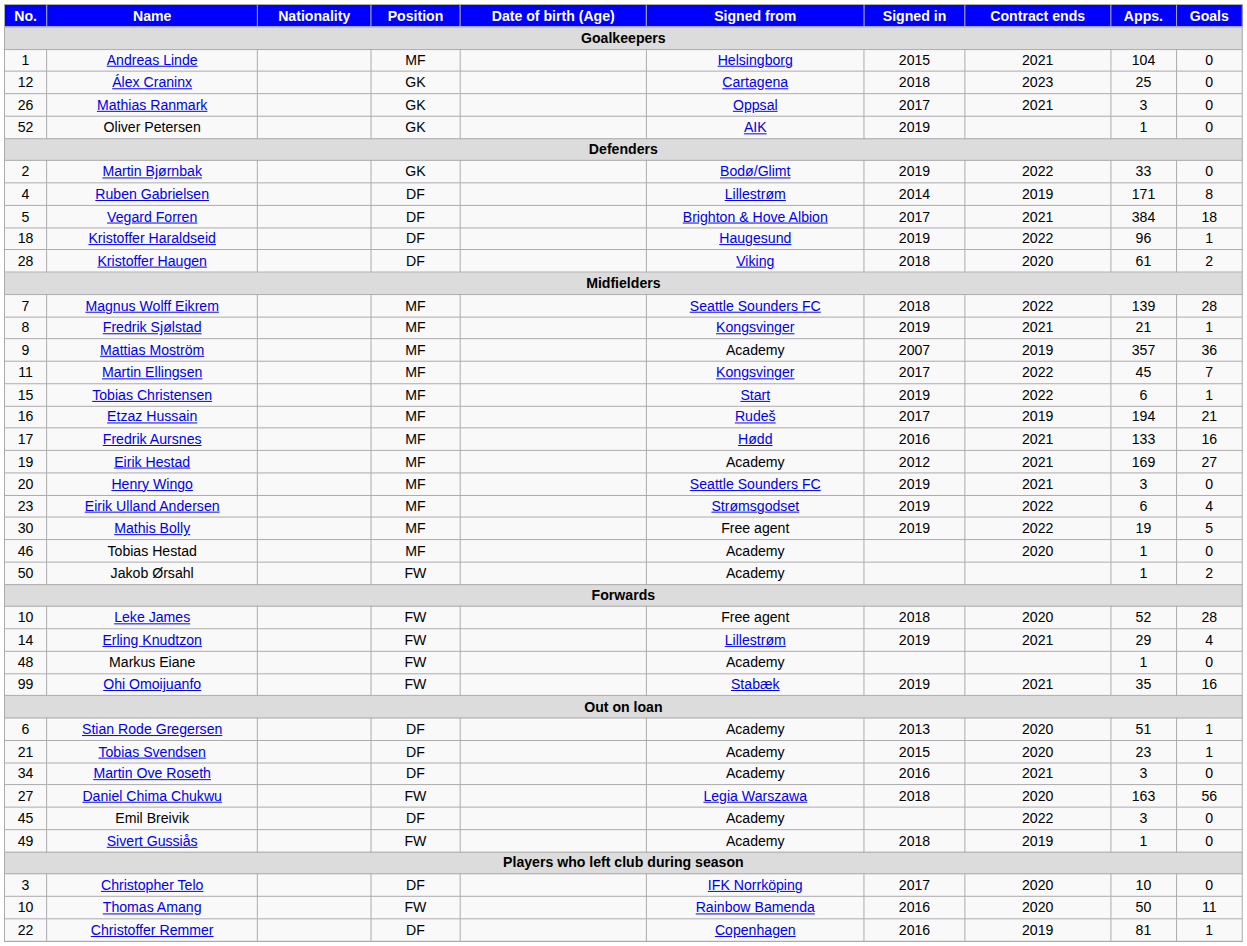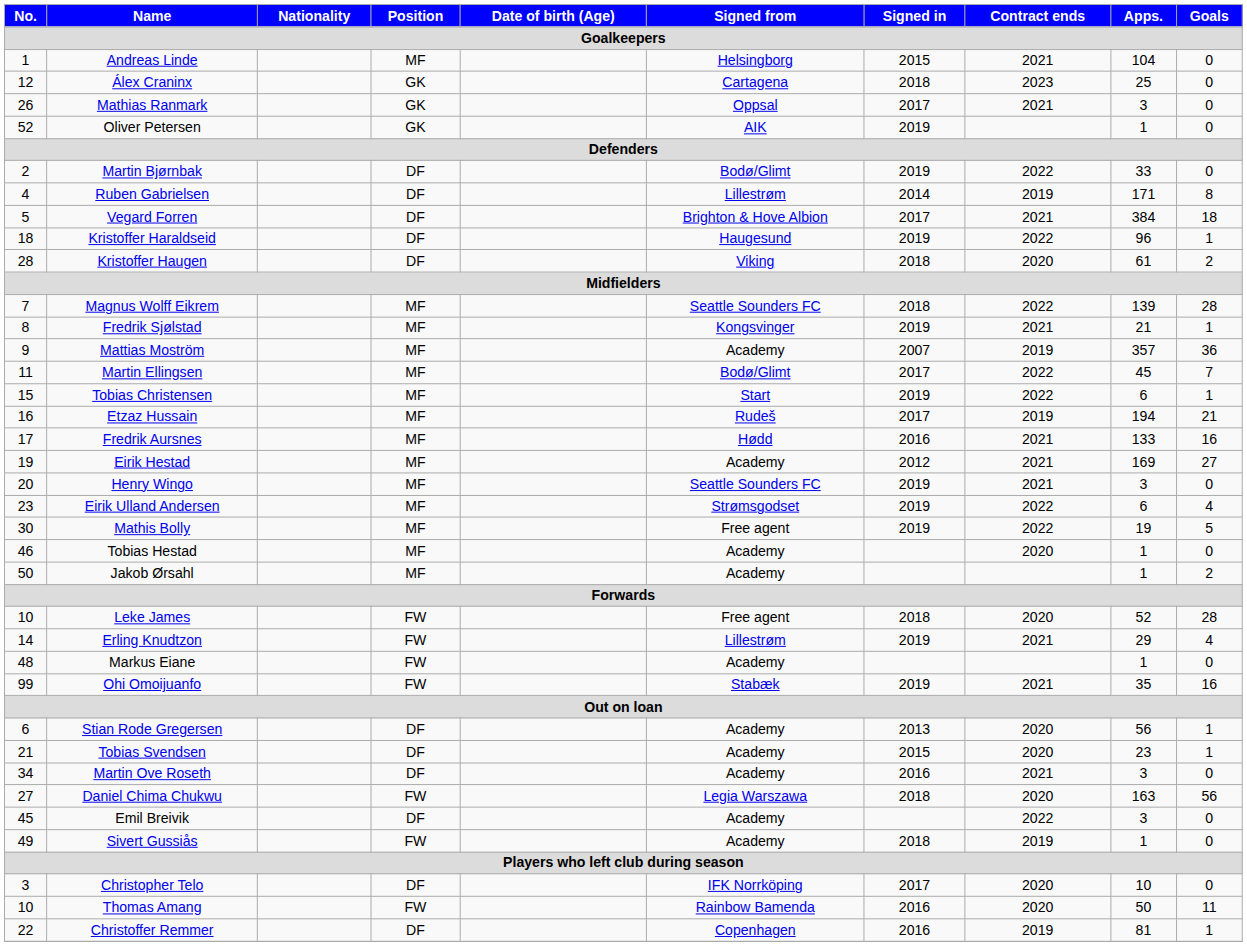Martin Bjørnbak | Position: GK -> DF
Martin Ellingsen | Signed from: Kongsvinger -> Bodø/Glimt
Jakob Ørsahl | Position: FW -> MF
Stian Rode Gregersen | Apps.: 51 -> 56
